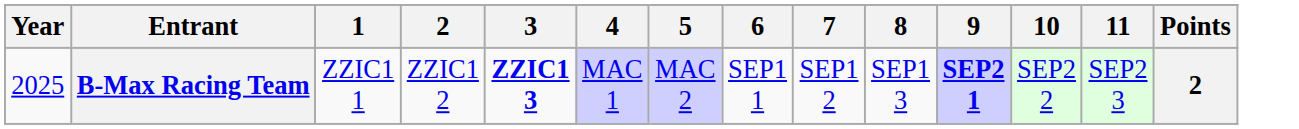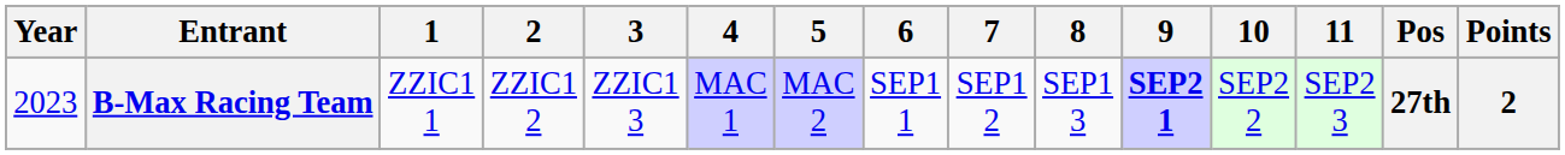+ column: Pos | 27th
B-Max Racing Team | Year: 2025 -> 2023
B-Max Racing Team | 3: bold -> normal
